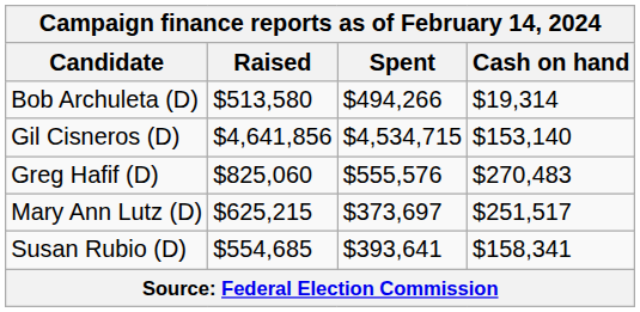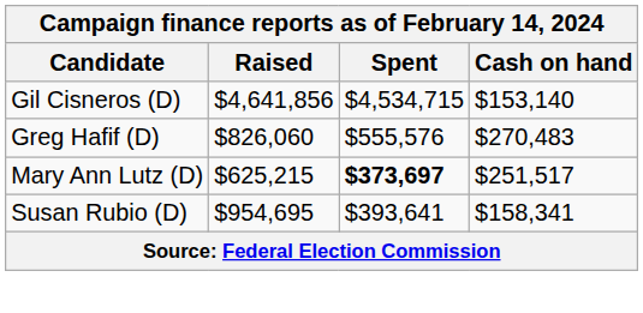- row: Bob Archuleta (D) | $513,580 | $494,266 | $19,314
Greg Hafif (D) | Raised: $825,060 -> $826,060
Mary Ann Lutz (D) | Spent: normal -> bold
Susan Rubio (D) | Raised: $554,685 -> $954,695
